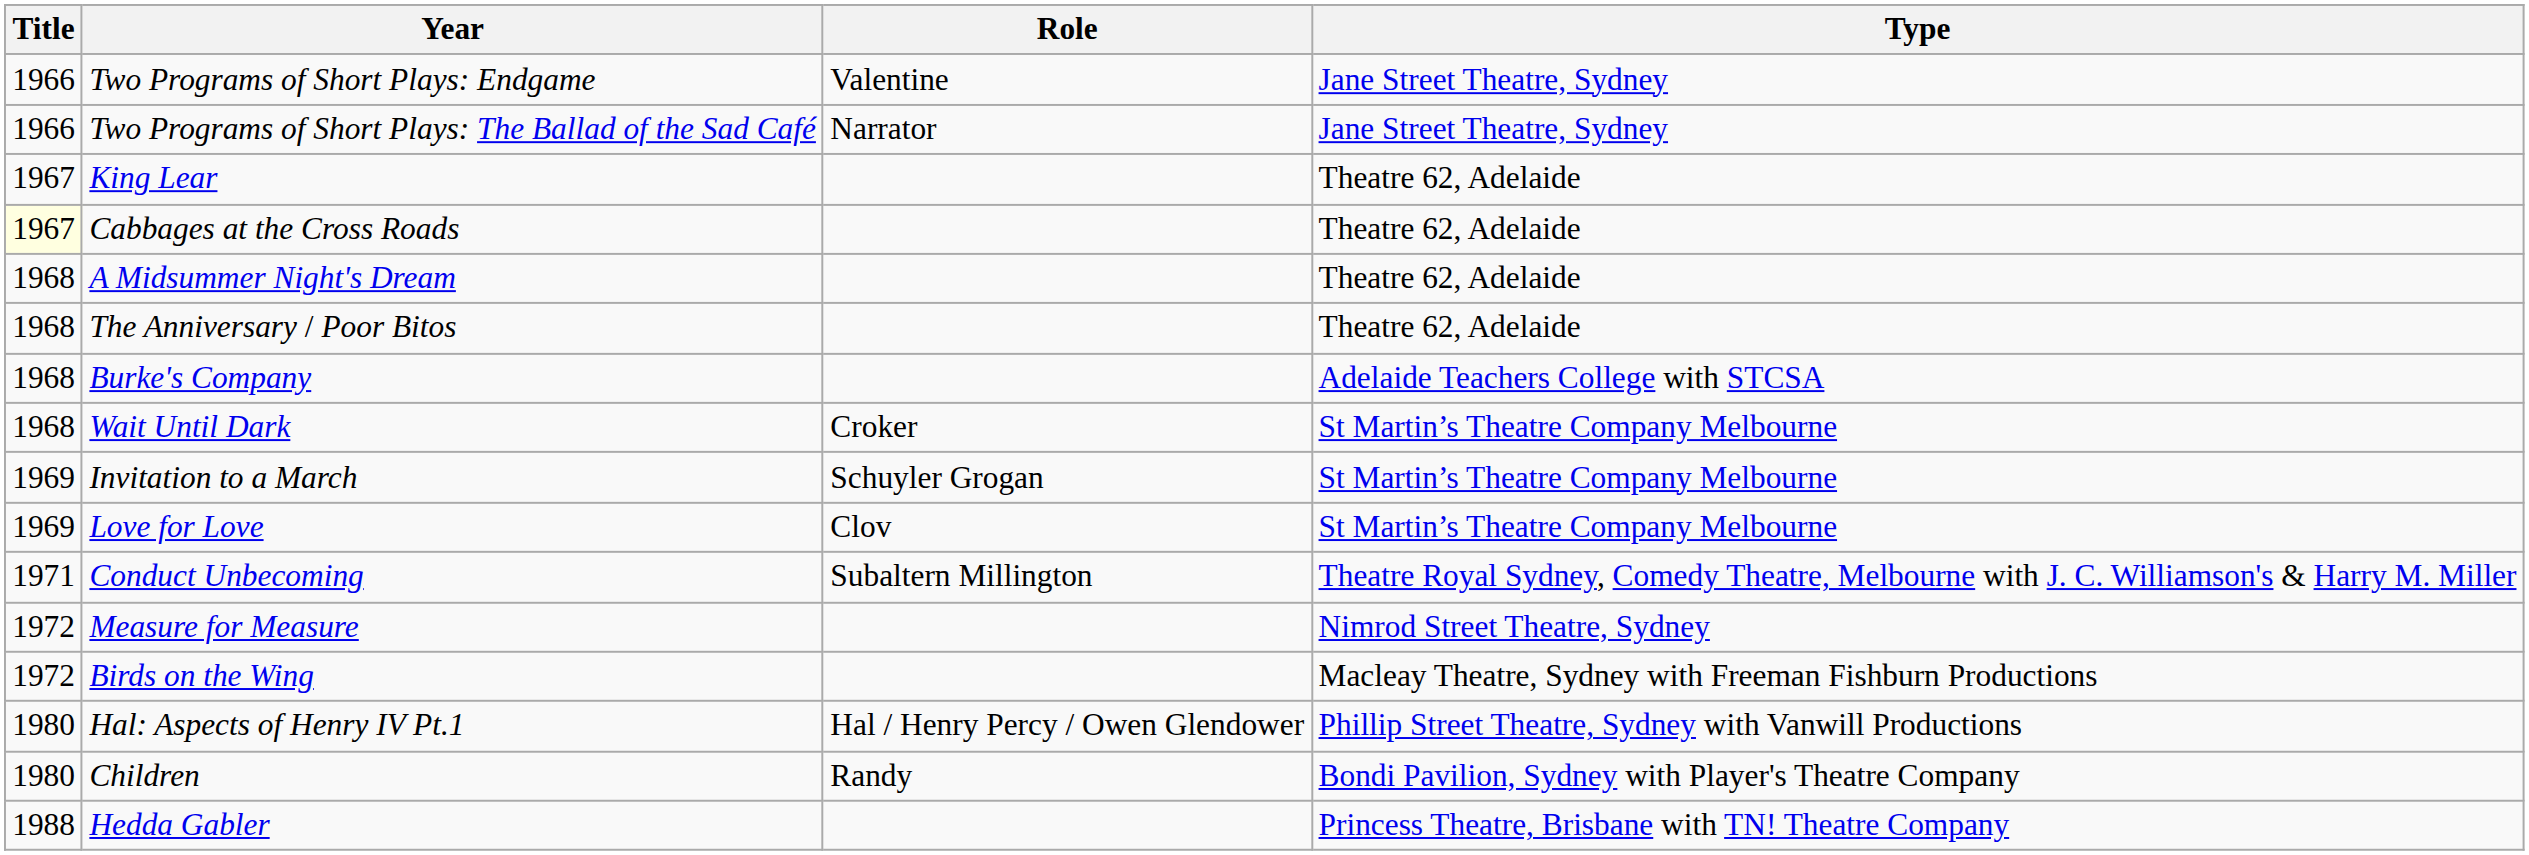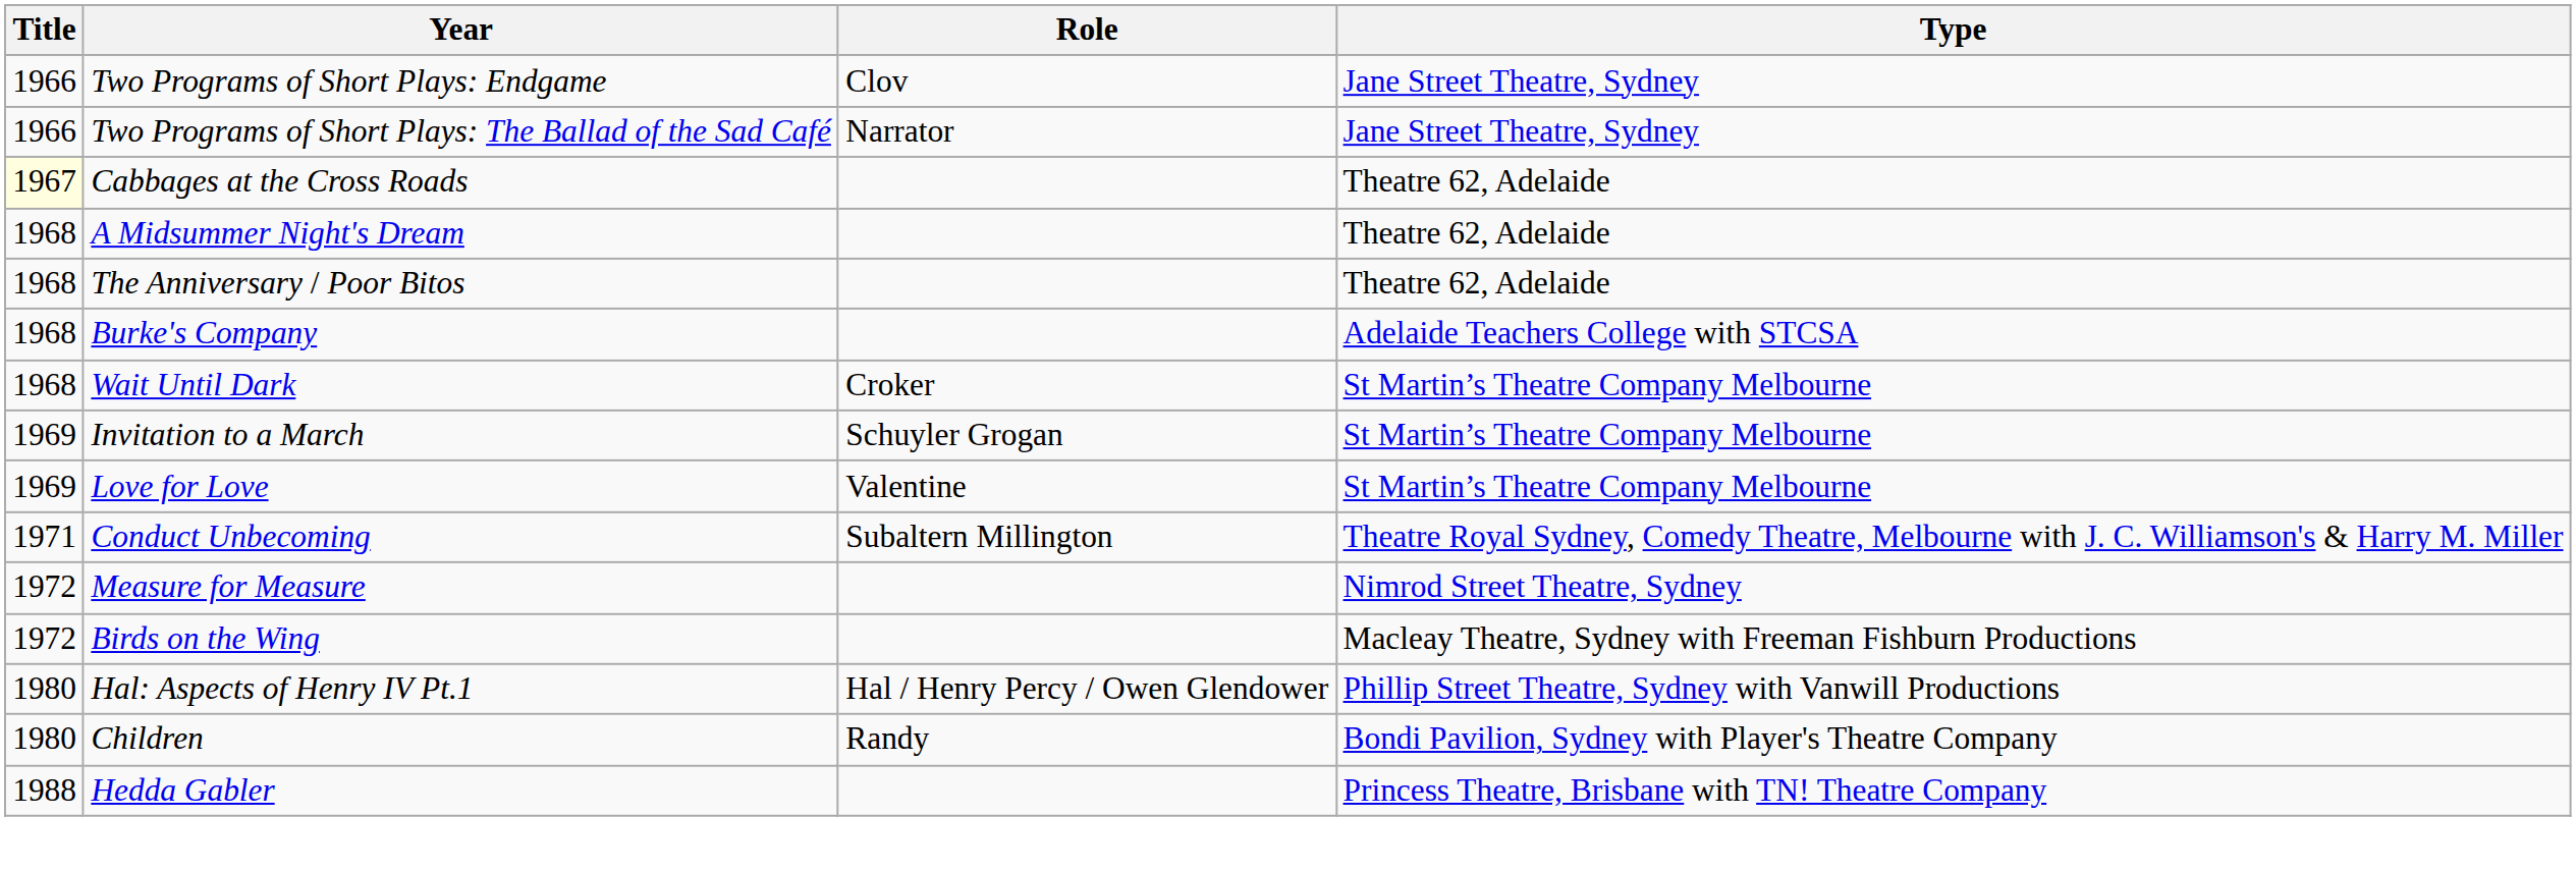Two Programs of Short Plays: Endgame | Role: Valentine -> Clov
- row: 1967 | King Lear | Theatre 62, Adelaide
Love for Love | Role: Clov -> Valentine
